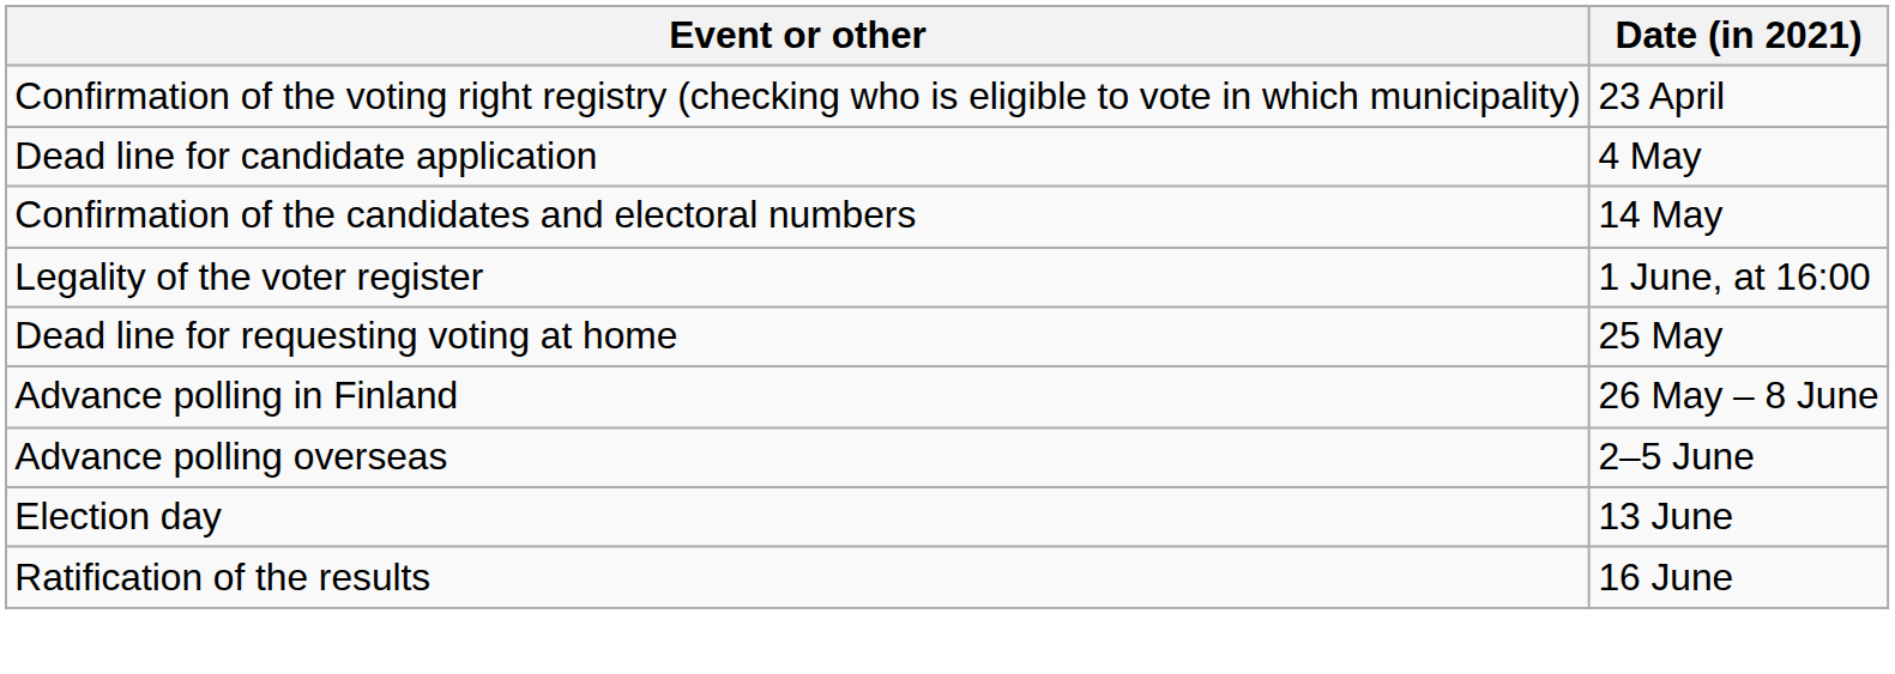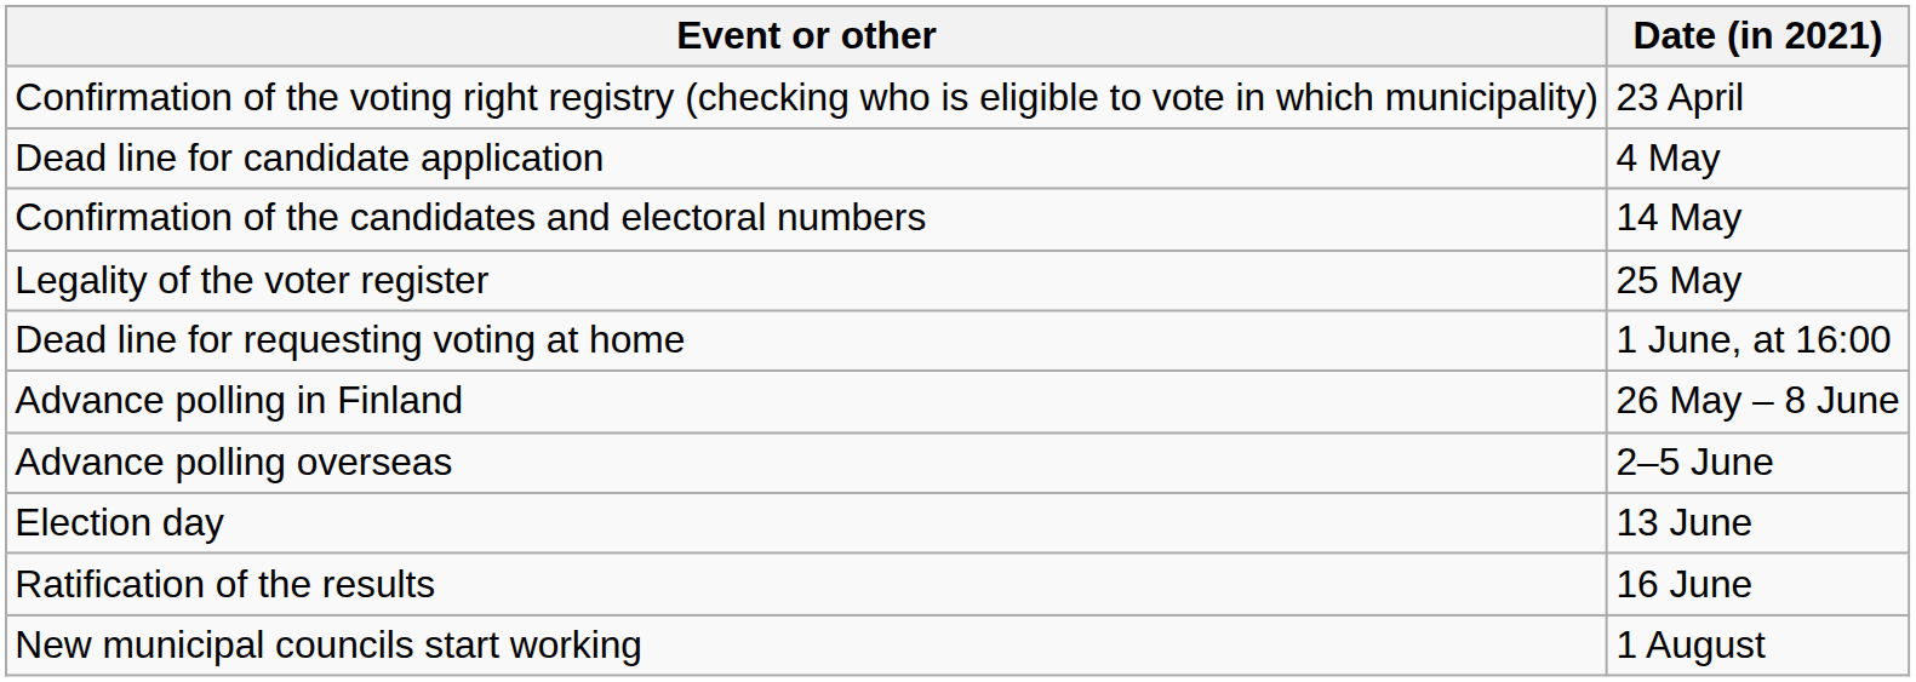Legality of the voter register | Date (in 2021): 1 June, at 16:00 -> 25 May
Dead line for requesting voting at home | Date (in 2021): 25 May -> 1 June, at 16:00
+ row: New municipal councils start working | 1 August
